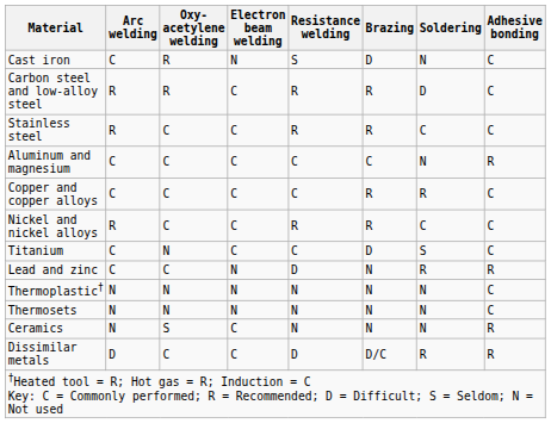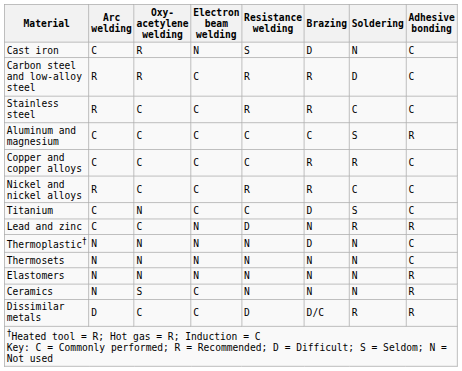Aluminum and magnesium | Soldering: N -> S
Thermoplastic† | Brazing: N -> D
+ row: Elastomers | N | N | N | N | N | N | R
